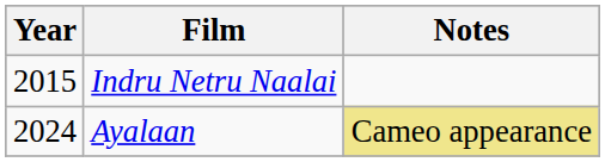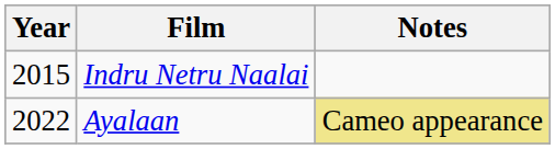Ayalaan | Year: 2024 -> 2022
